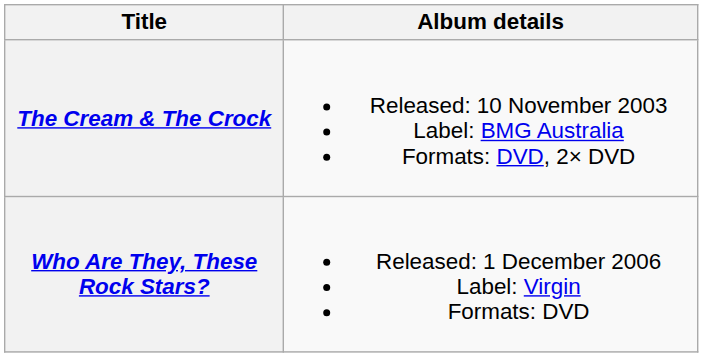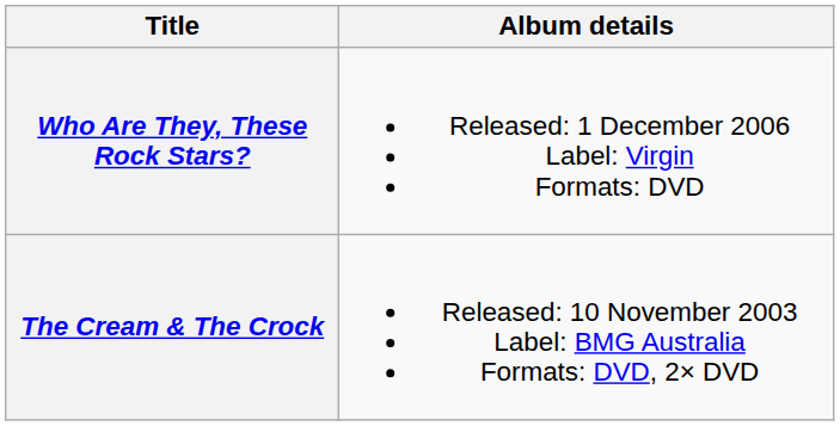rows swapped: The Cream & The Crock <-> Who Are They, These Rock Stars?
